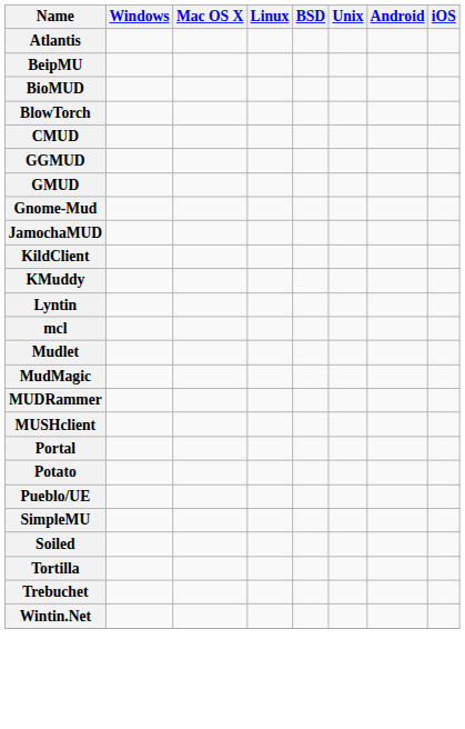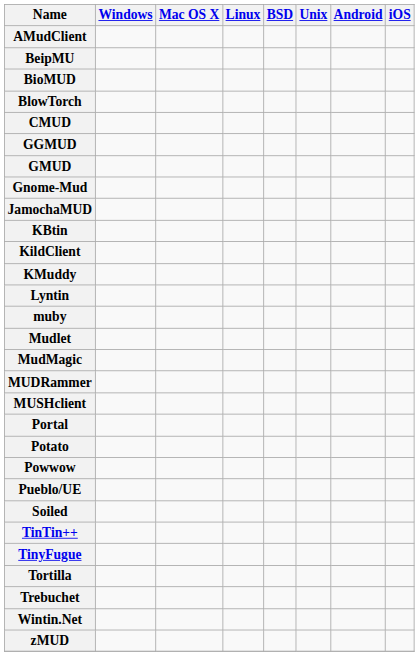+ row: AMudClient
- row: Atlantis
+ row: KBtin
- row: mcl
+ row: muby
+ row: Powwow
- row: SimpleMU
+ row: TinTin++
+ row: TinyFugue
+ row: zMUD
